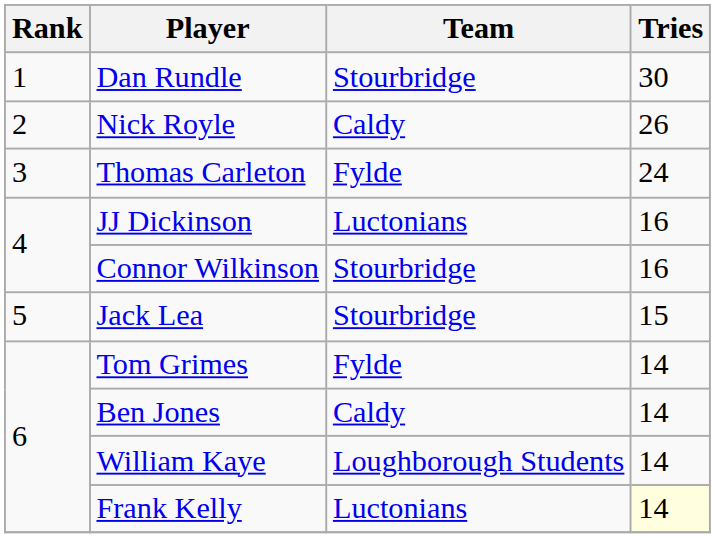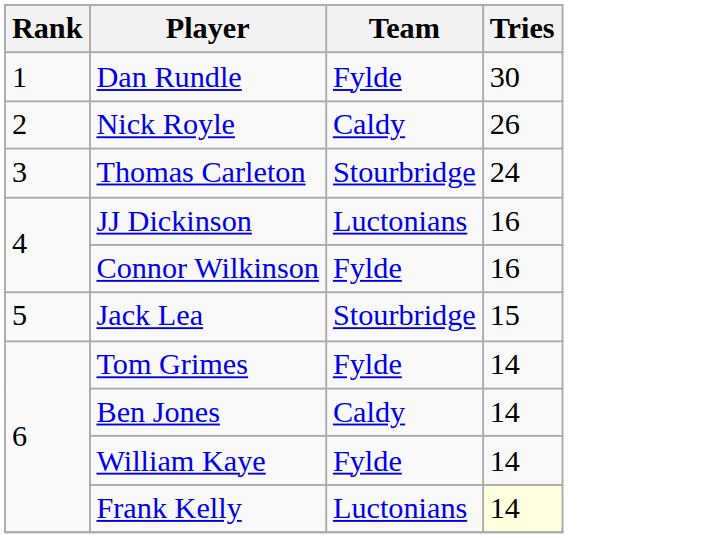Dan Rundle | Team: Stourbridge -> Fylde
Thomas Carleton | Team: Fylde -> Stourbridge
Connor Wilkinson | Team: Stourbridge -> Fylde
William Kaye | Team: Loughborough Students -> Fylde
